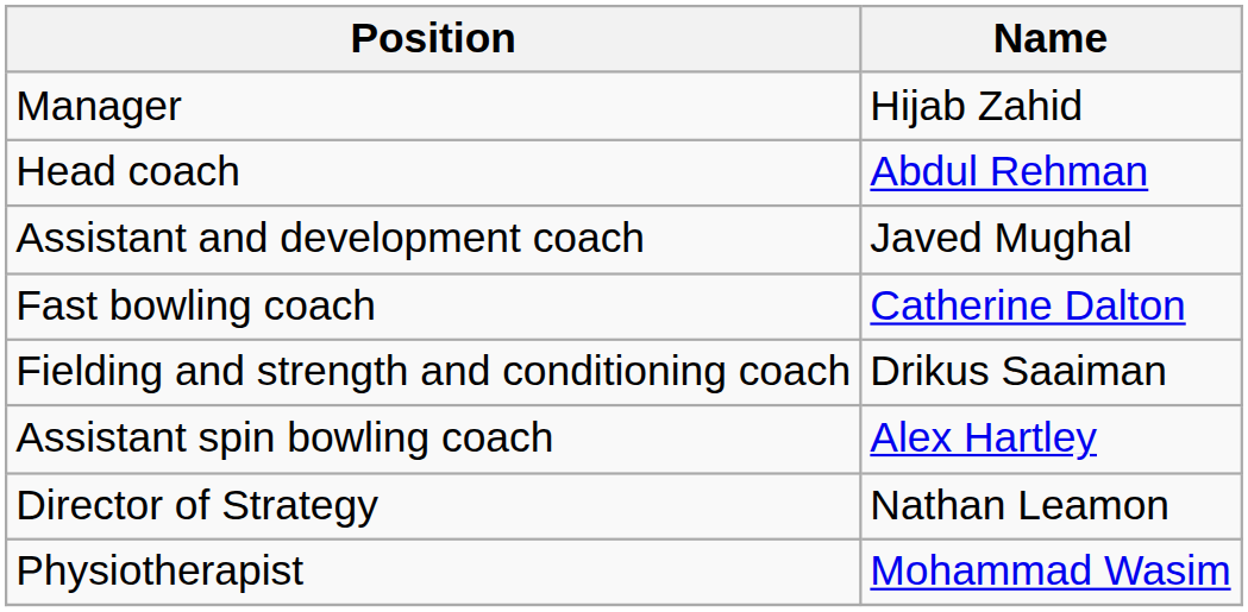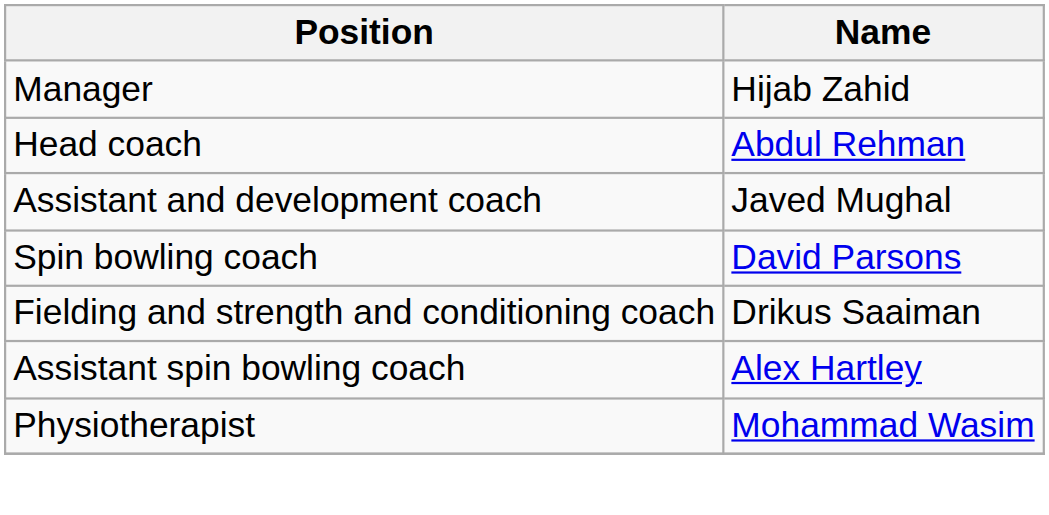- row: Fast bowling coach | Catherine Dalton
+ row: Spin bowling coach | David Parsons
- row: Director of Strategy | Nathan Leamon
